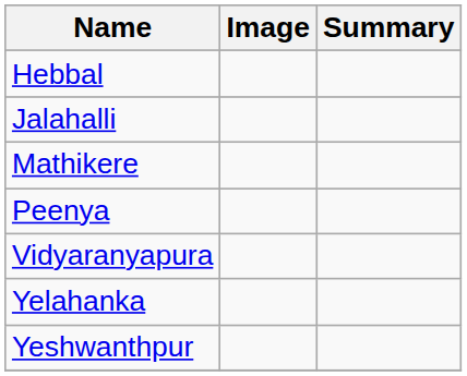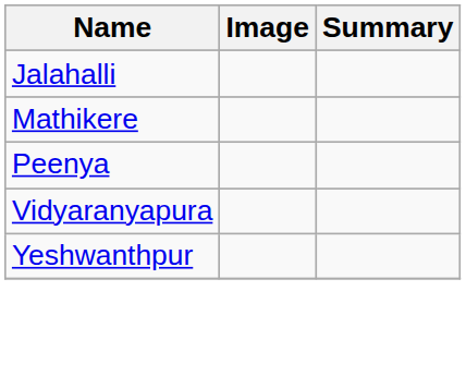- row: Hebbal
- row: Yelahanka
